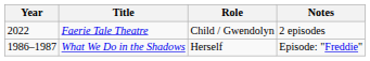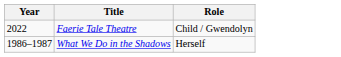- column: Notes | 2 episodes | Episode: "Freddie"
